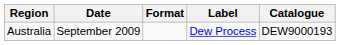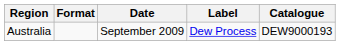columns swapped: Date <-> Format
